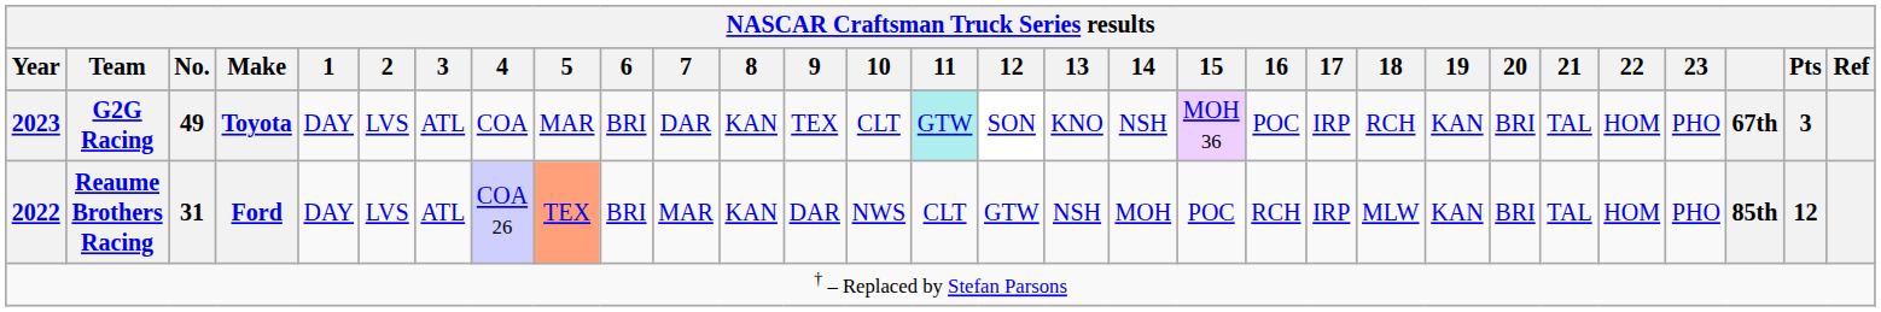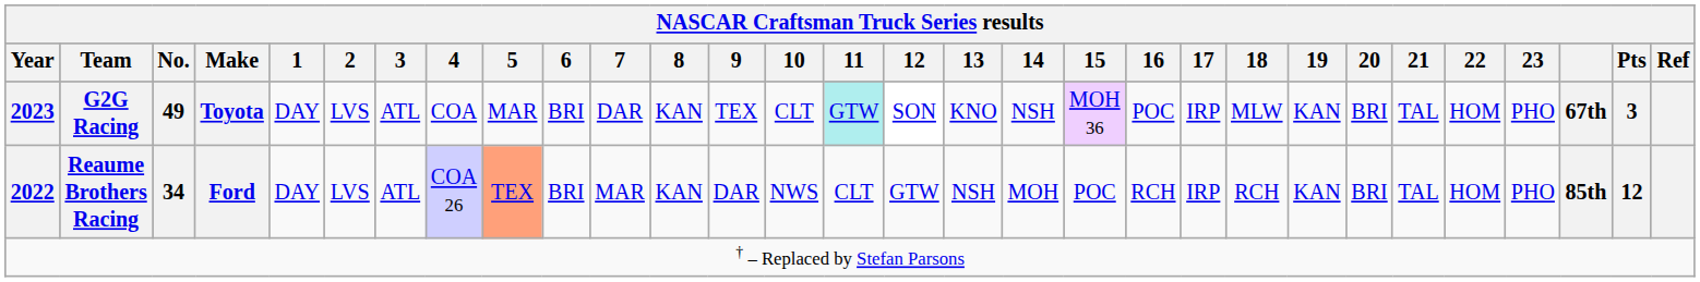G2G Racing | 18: RCH -> MLW
Reaume Brothers Racing | No.: 31 -> 34
Reaume Brothers Racing | 18: MLW -> RCH
